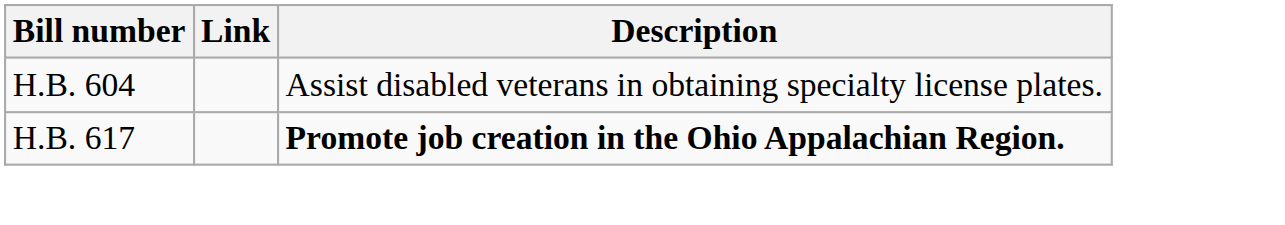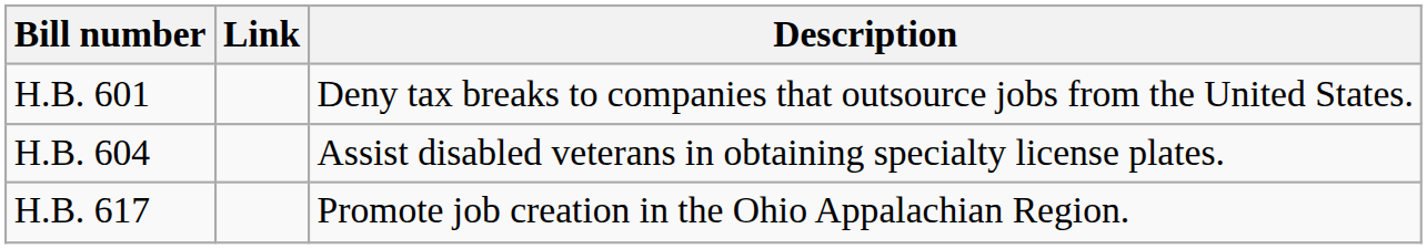+ row: H.B. 601 | Deny tax breaks to companies that outsource jobs from the United States.
H.B. 617 | Description: bold -> normal
